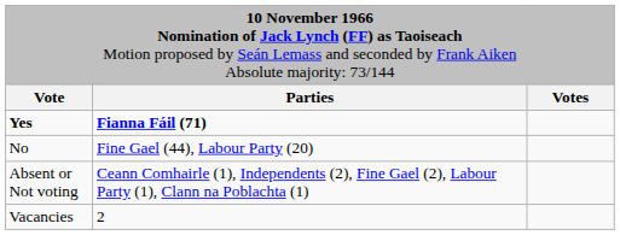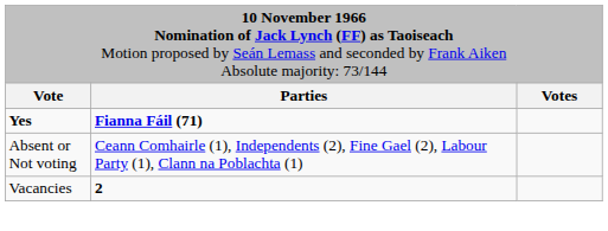- row: No | Fine Gael (44), Labour Party (20)
Vacancies | column 2: normal -> bold
